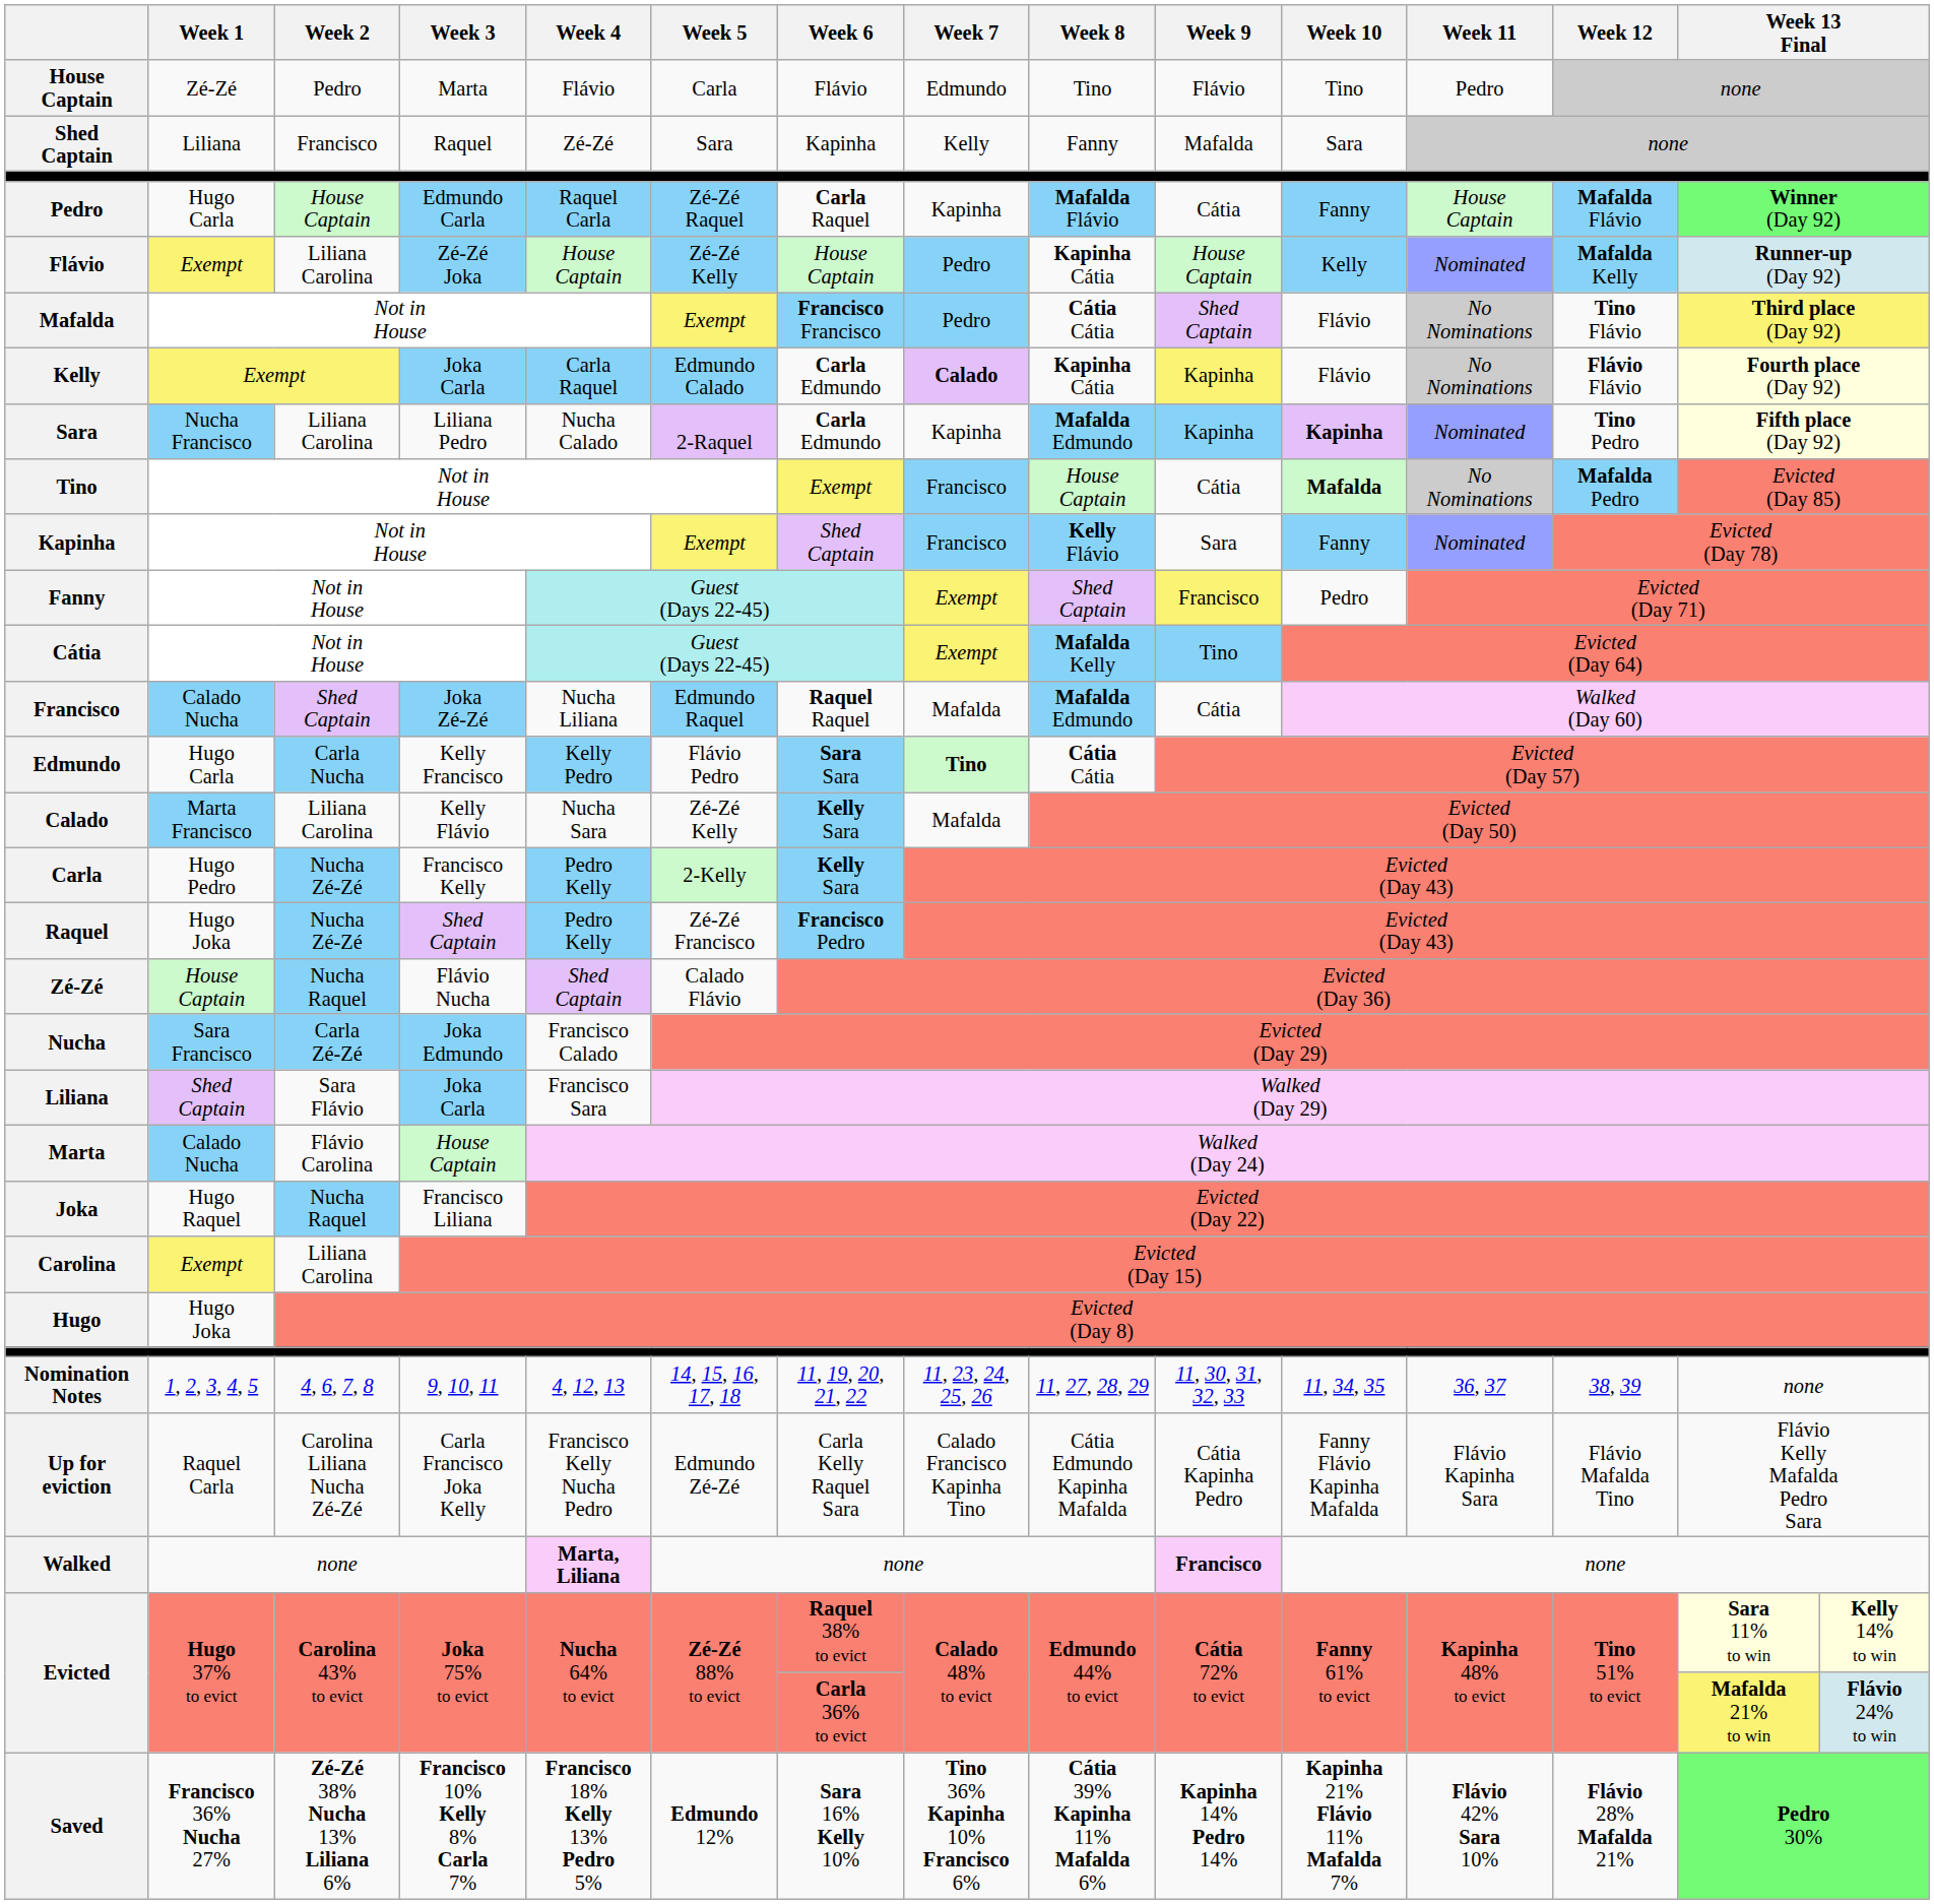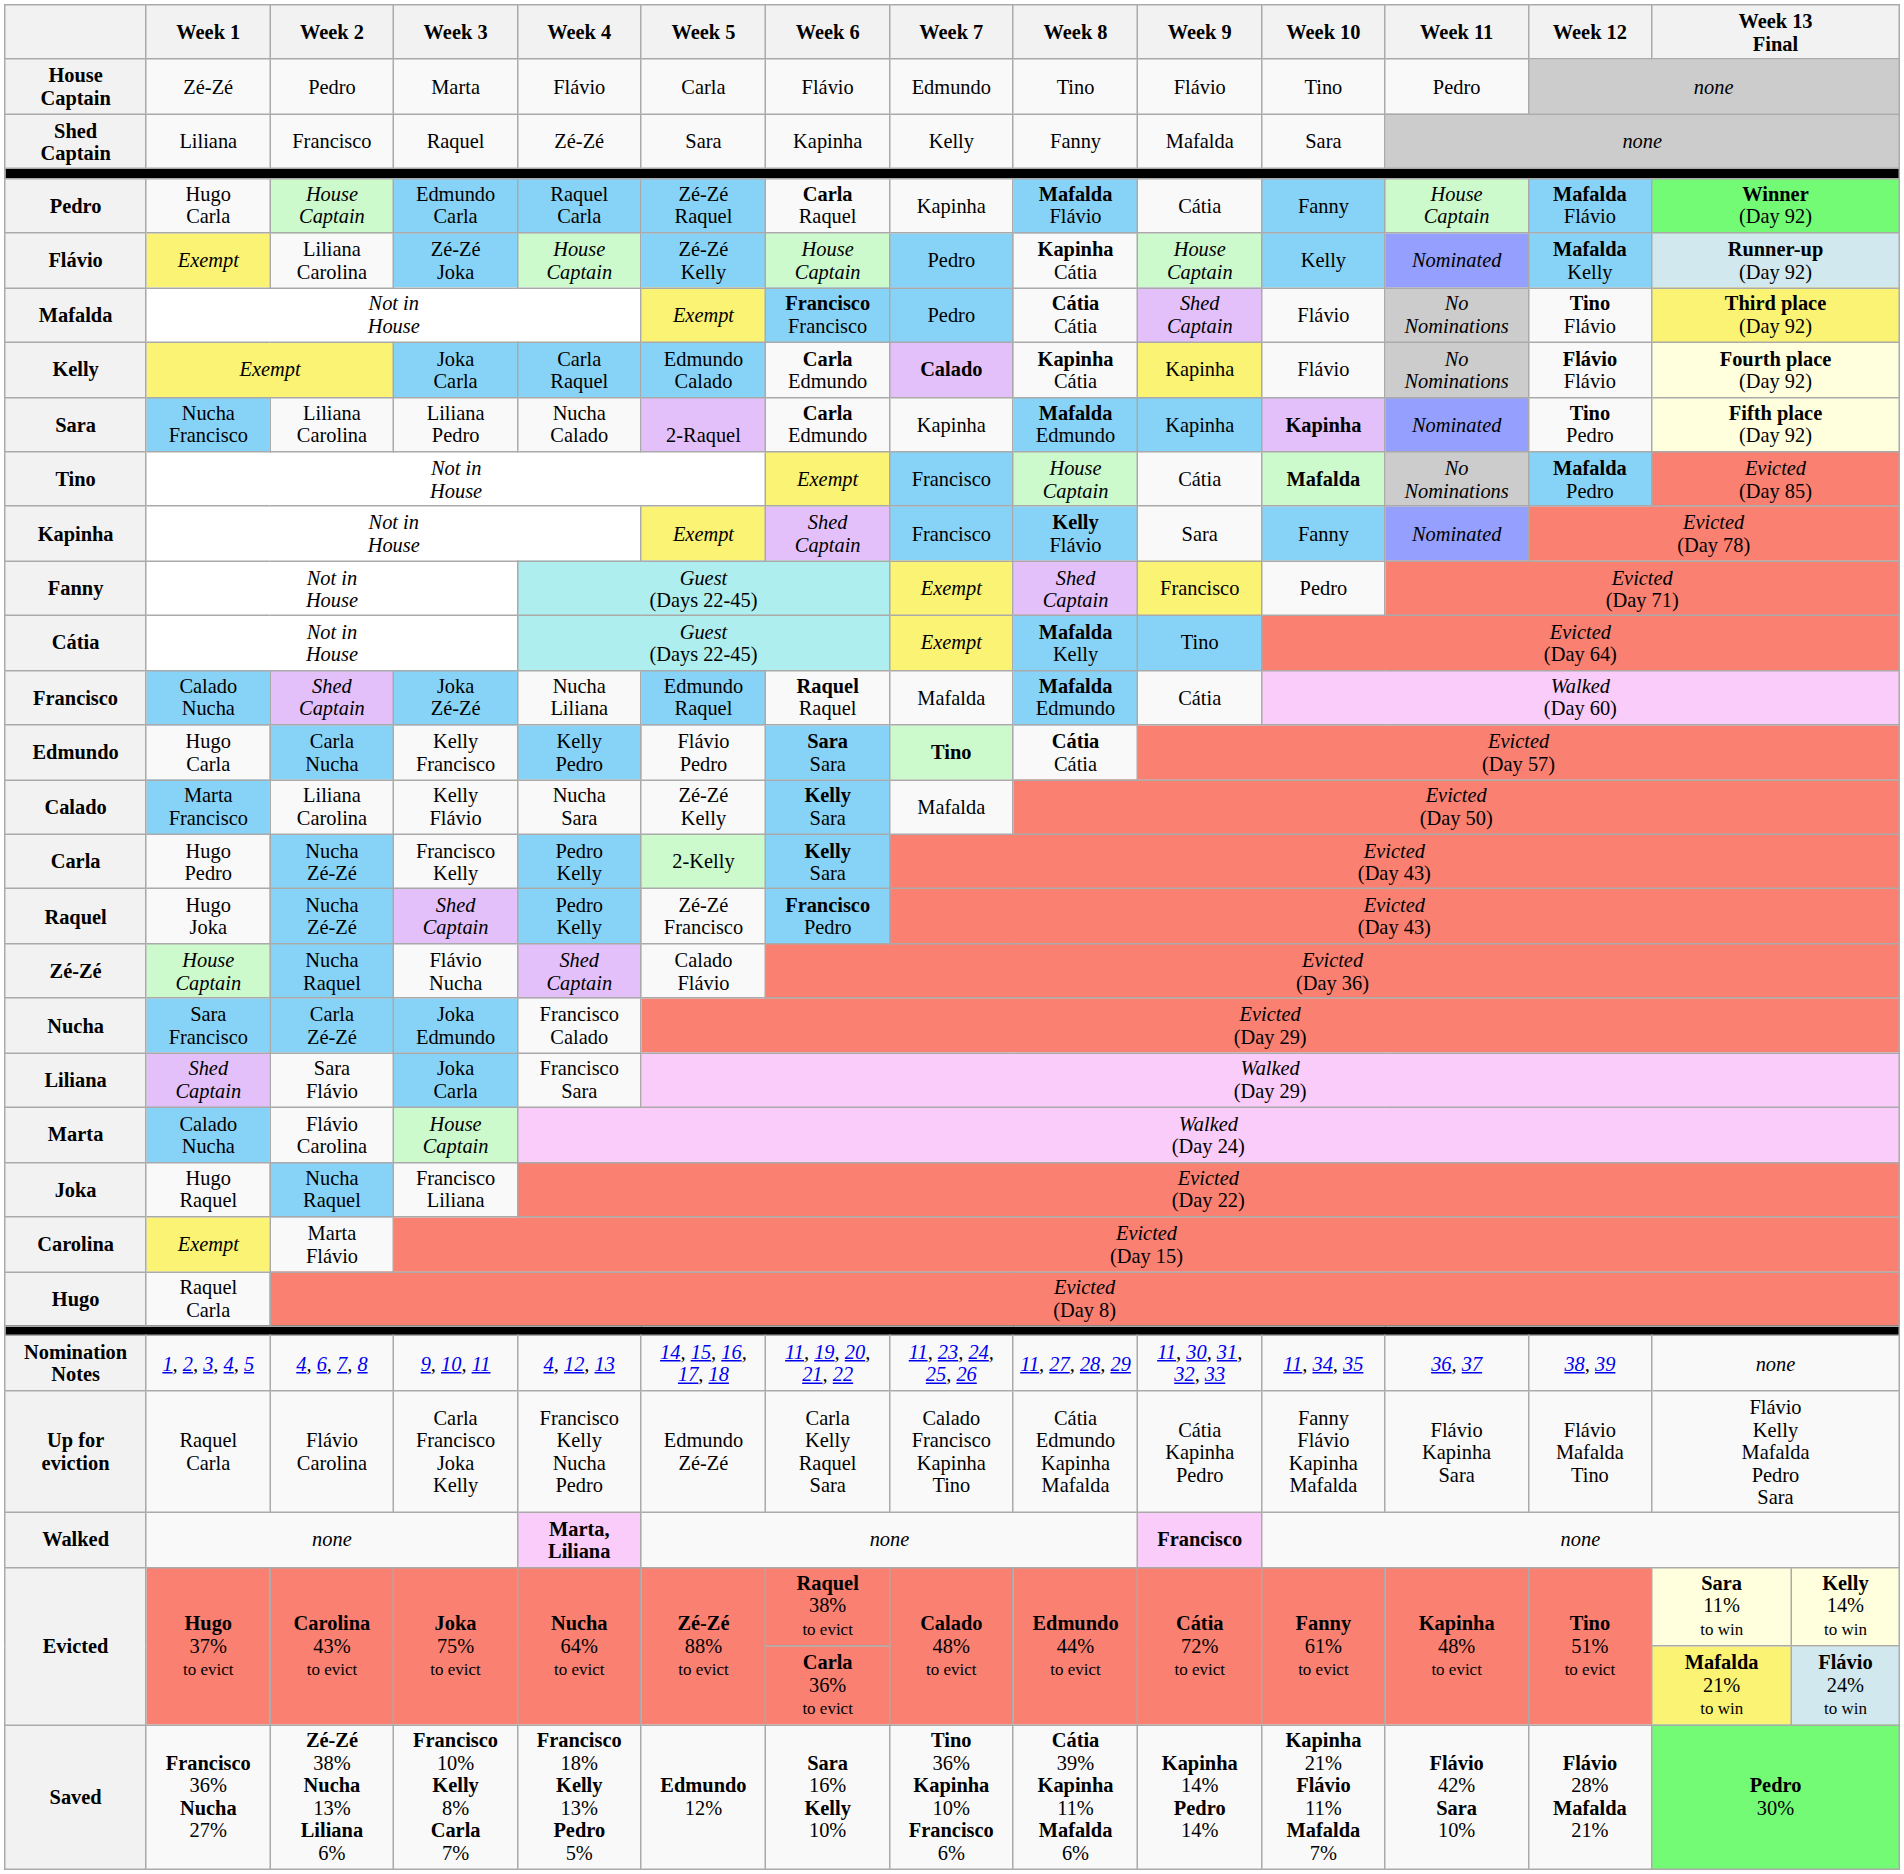Carolina | Week 2: Liliana Carolina -> Marta Flávio
Hugo | Week 1: Hugo Joka -> Raquel Carla
Up for eviction | Week 2: Carolina Liliana Nucha Zé-Zé -> Flávio Carolina
